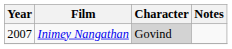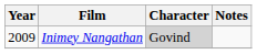Inimey Nangathan | Year: 2007 -> 2009
